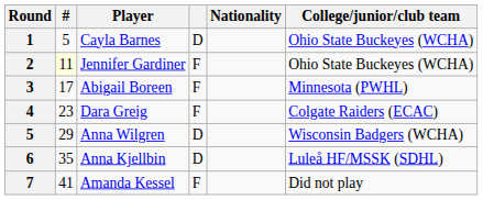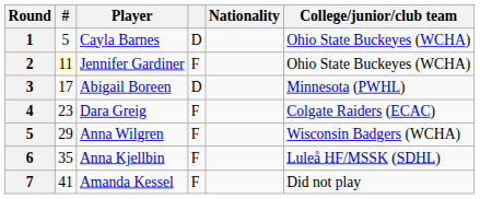Abigail Boreen | column 4: F -> D
Anna Wilgren | column 4: D -> F
Anna Kjellbin | column 4: D -> F
